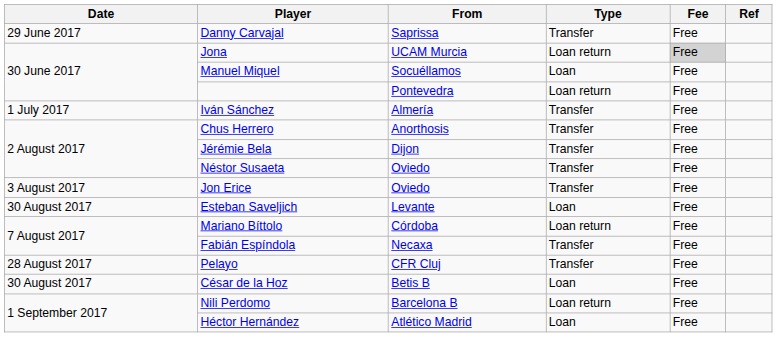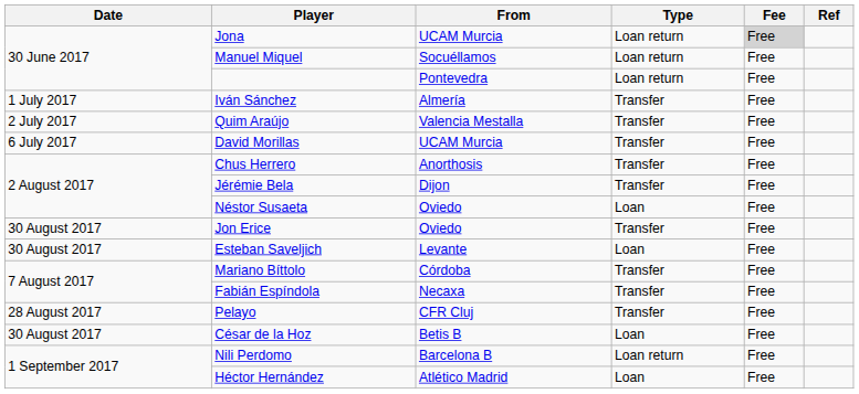- row: 29 June 2017 | Danny Carvajal | Saprissa | Transfer | Free
Manuel Miquel | Type: Loan -> Loan return
+ row: 2 July 2017 | Quim Araújo | Valencia Mestalla | Transfer | Free
+ row: 6 July 2017 | David Morillas | UCAM Murcia | Transfer | Free
Néstor Susaeta | Type: Transfer -> Loan
Jon Erice | Date: 3 August 2017 -> 30 August 2017
Mariano Bíttolo | Type: Loan return -> Transfer
